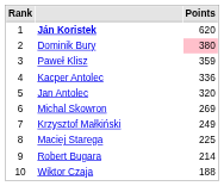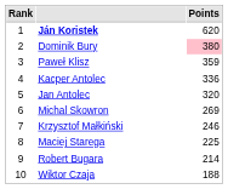Krzysztof Małkiński | Points: 249 -> 246
